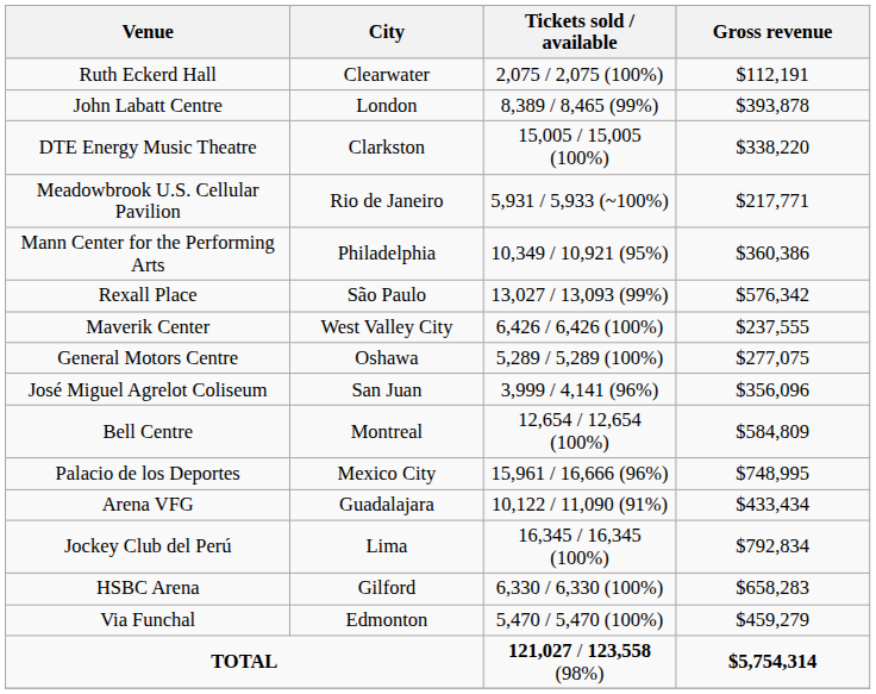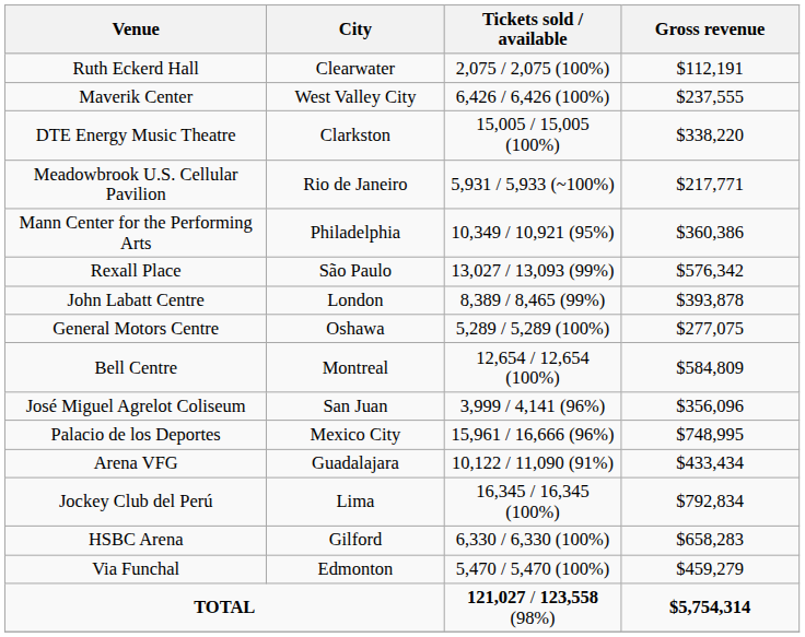rows swapped: Maverik Center <-> John Labatt Centre
rows swapped: Bell Centre <-> José Miguel Agrelot Coliseum
